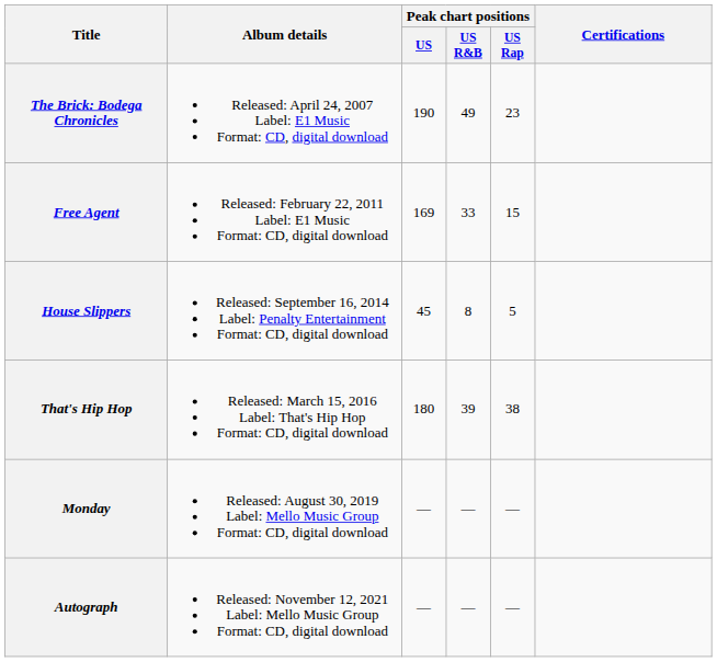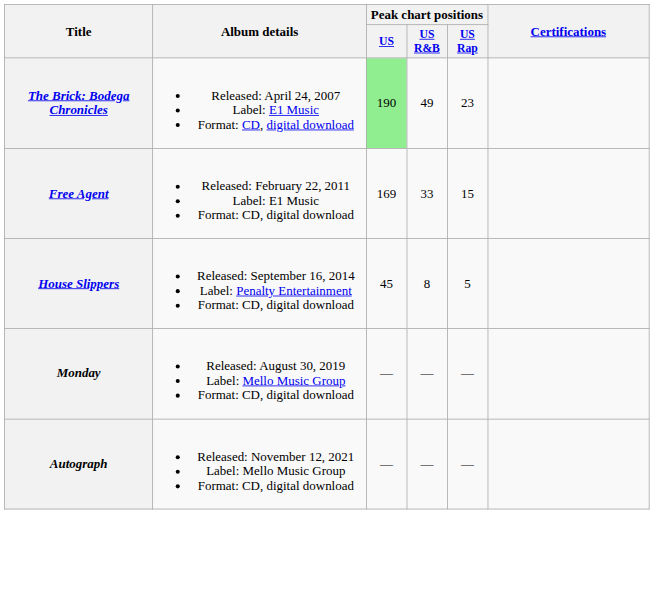The Brick: Bodega Chronicles | Peak chart positions / US: no background -> lightgreen background
- row: That's Hip Hop | Released: March 15, 2016 Label: That's Hip Hop Format: CD, digital download | 180 | 39 | 38
